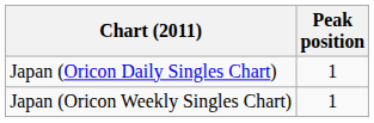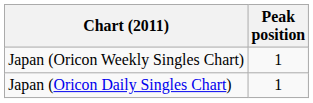rows swapped: Japan (Oricon Daily Singles Chart) <-> Japan (Oricon Weekly Singles Chart)
